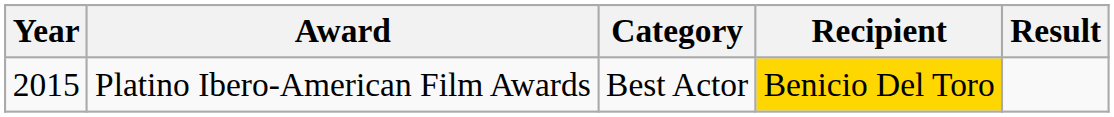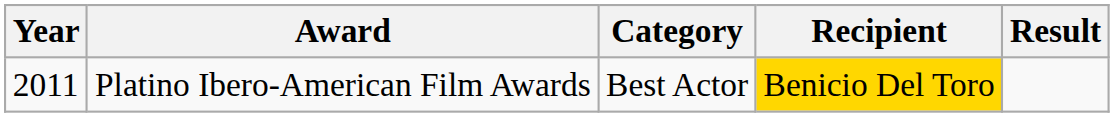Platino Ibero-American Film Awards | Year: 2015 -> 2011
